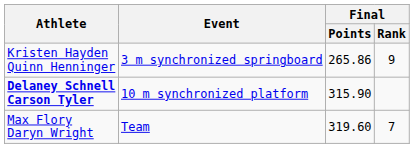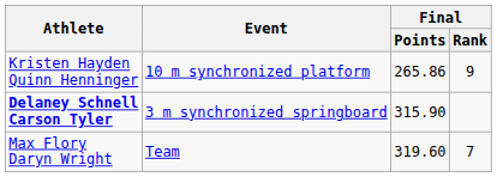Kristen Hayden Quinn Henninger | Event: 3 m synchronized springboard -> 10 m synchronized platform
Delaney Schnell Carson Tyler | Event: 10 m synchronized platform -> 3 m synchronized springboard
